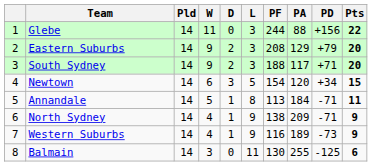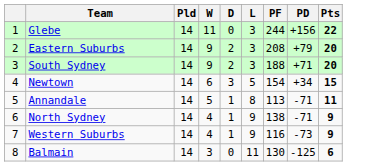- column: PA | 88 | 129 | 117 | 120 | 184 | 209 | 189 | 255
